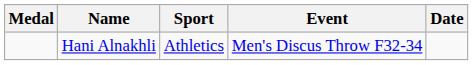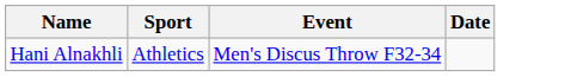- column: Medal
